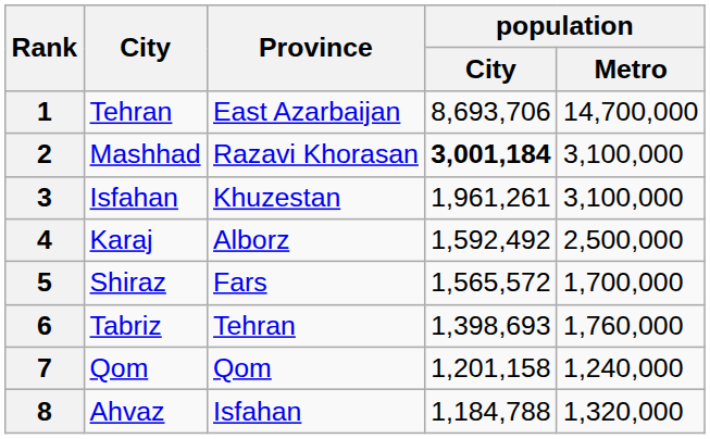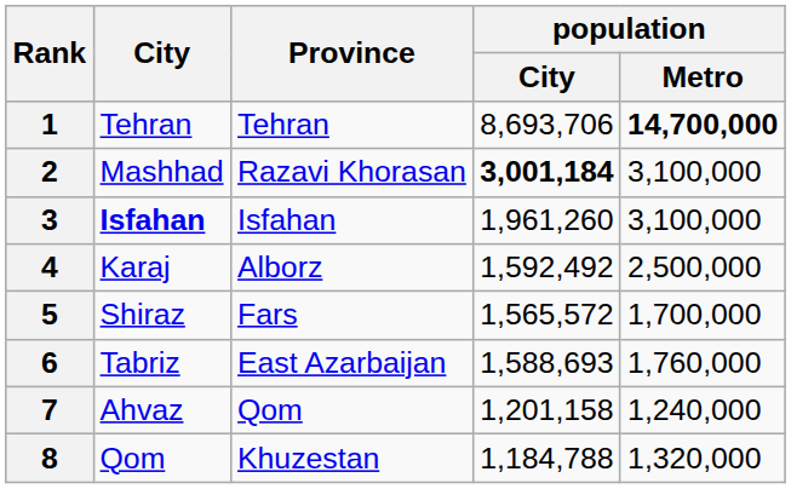1 | Province: East Azarbaijan -> Tehran
1 | population / Metro: normal -> bold
3 | City: normal -> bold
3 | Province: Khuzestan -> Isfahan
3 | population / City: 1,961,261 -> 1,961,260
6 | Province: Tehran -> East Azarbaijan
6 | population / City: 1,398,693 -> 1,588,693
7 | City: Qom -> Ahvaz
8 | City: Ahvaz -> Qom
8 | Province: Isfahan -> Khuzestan
